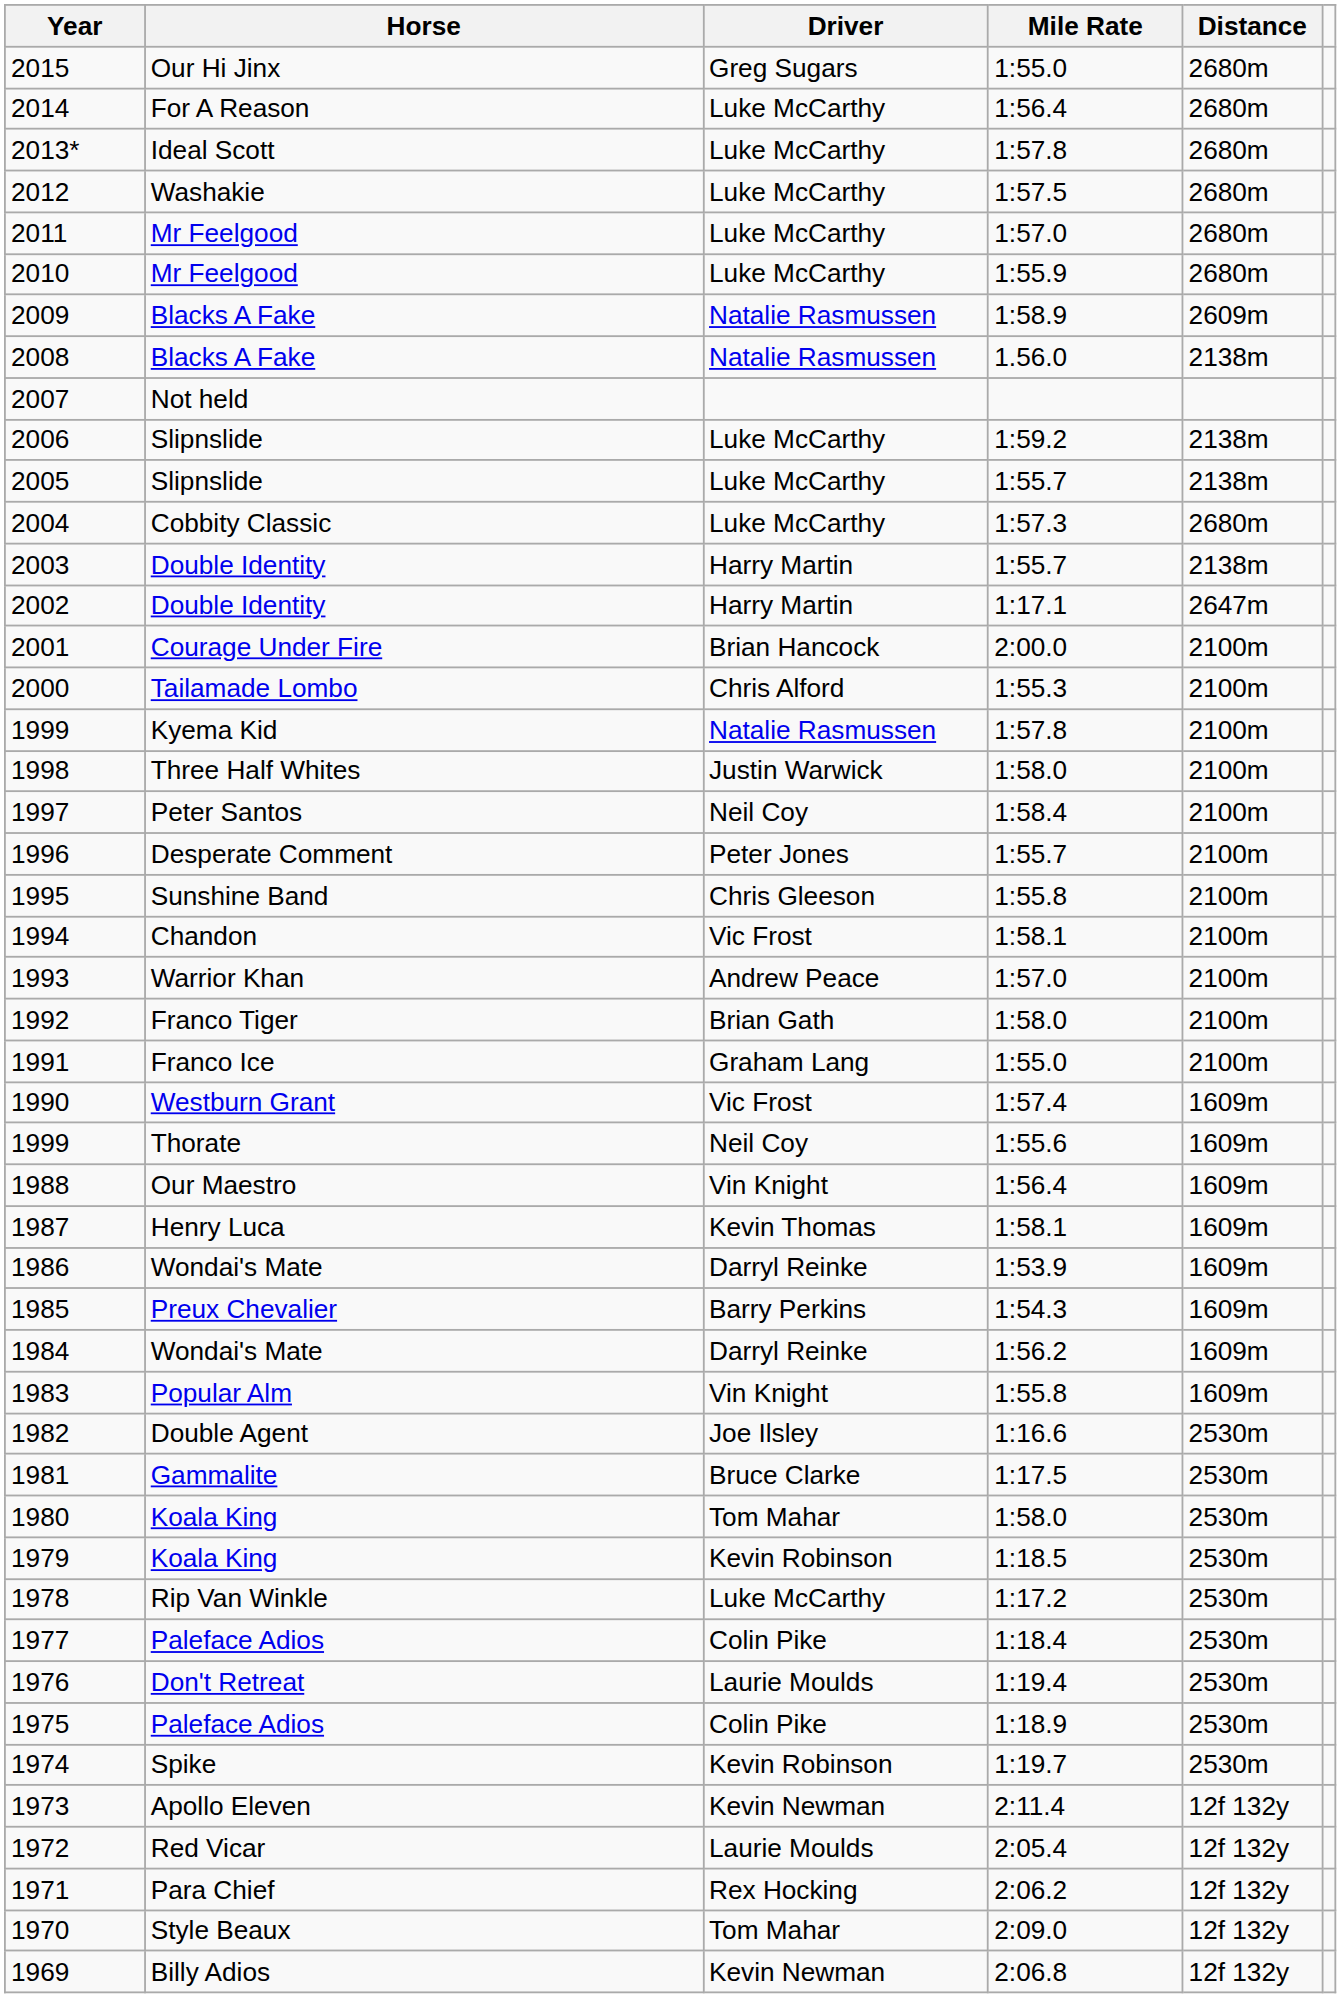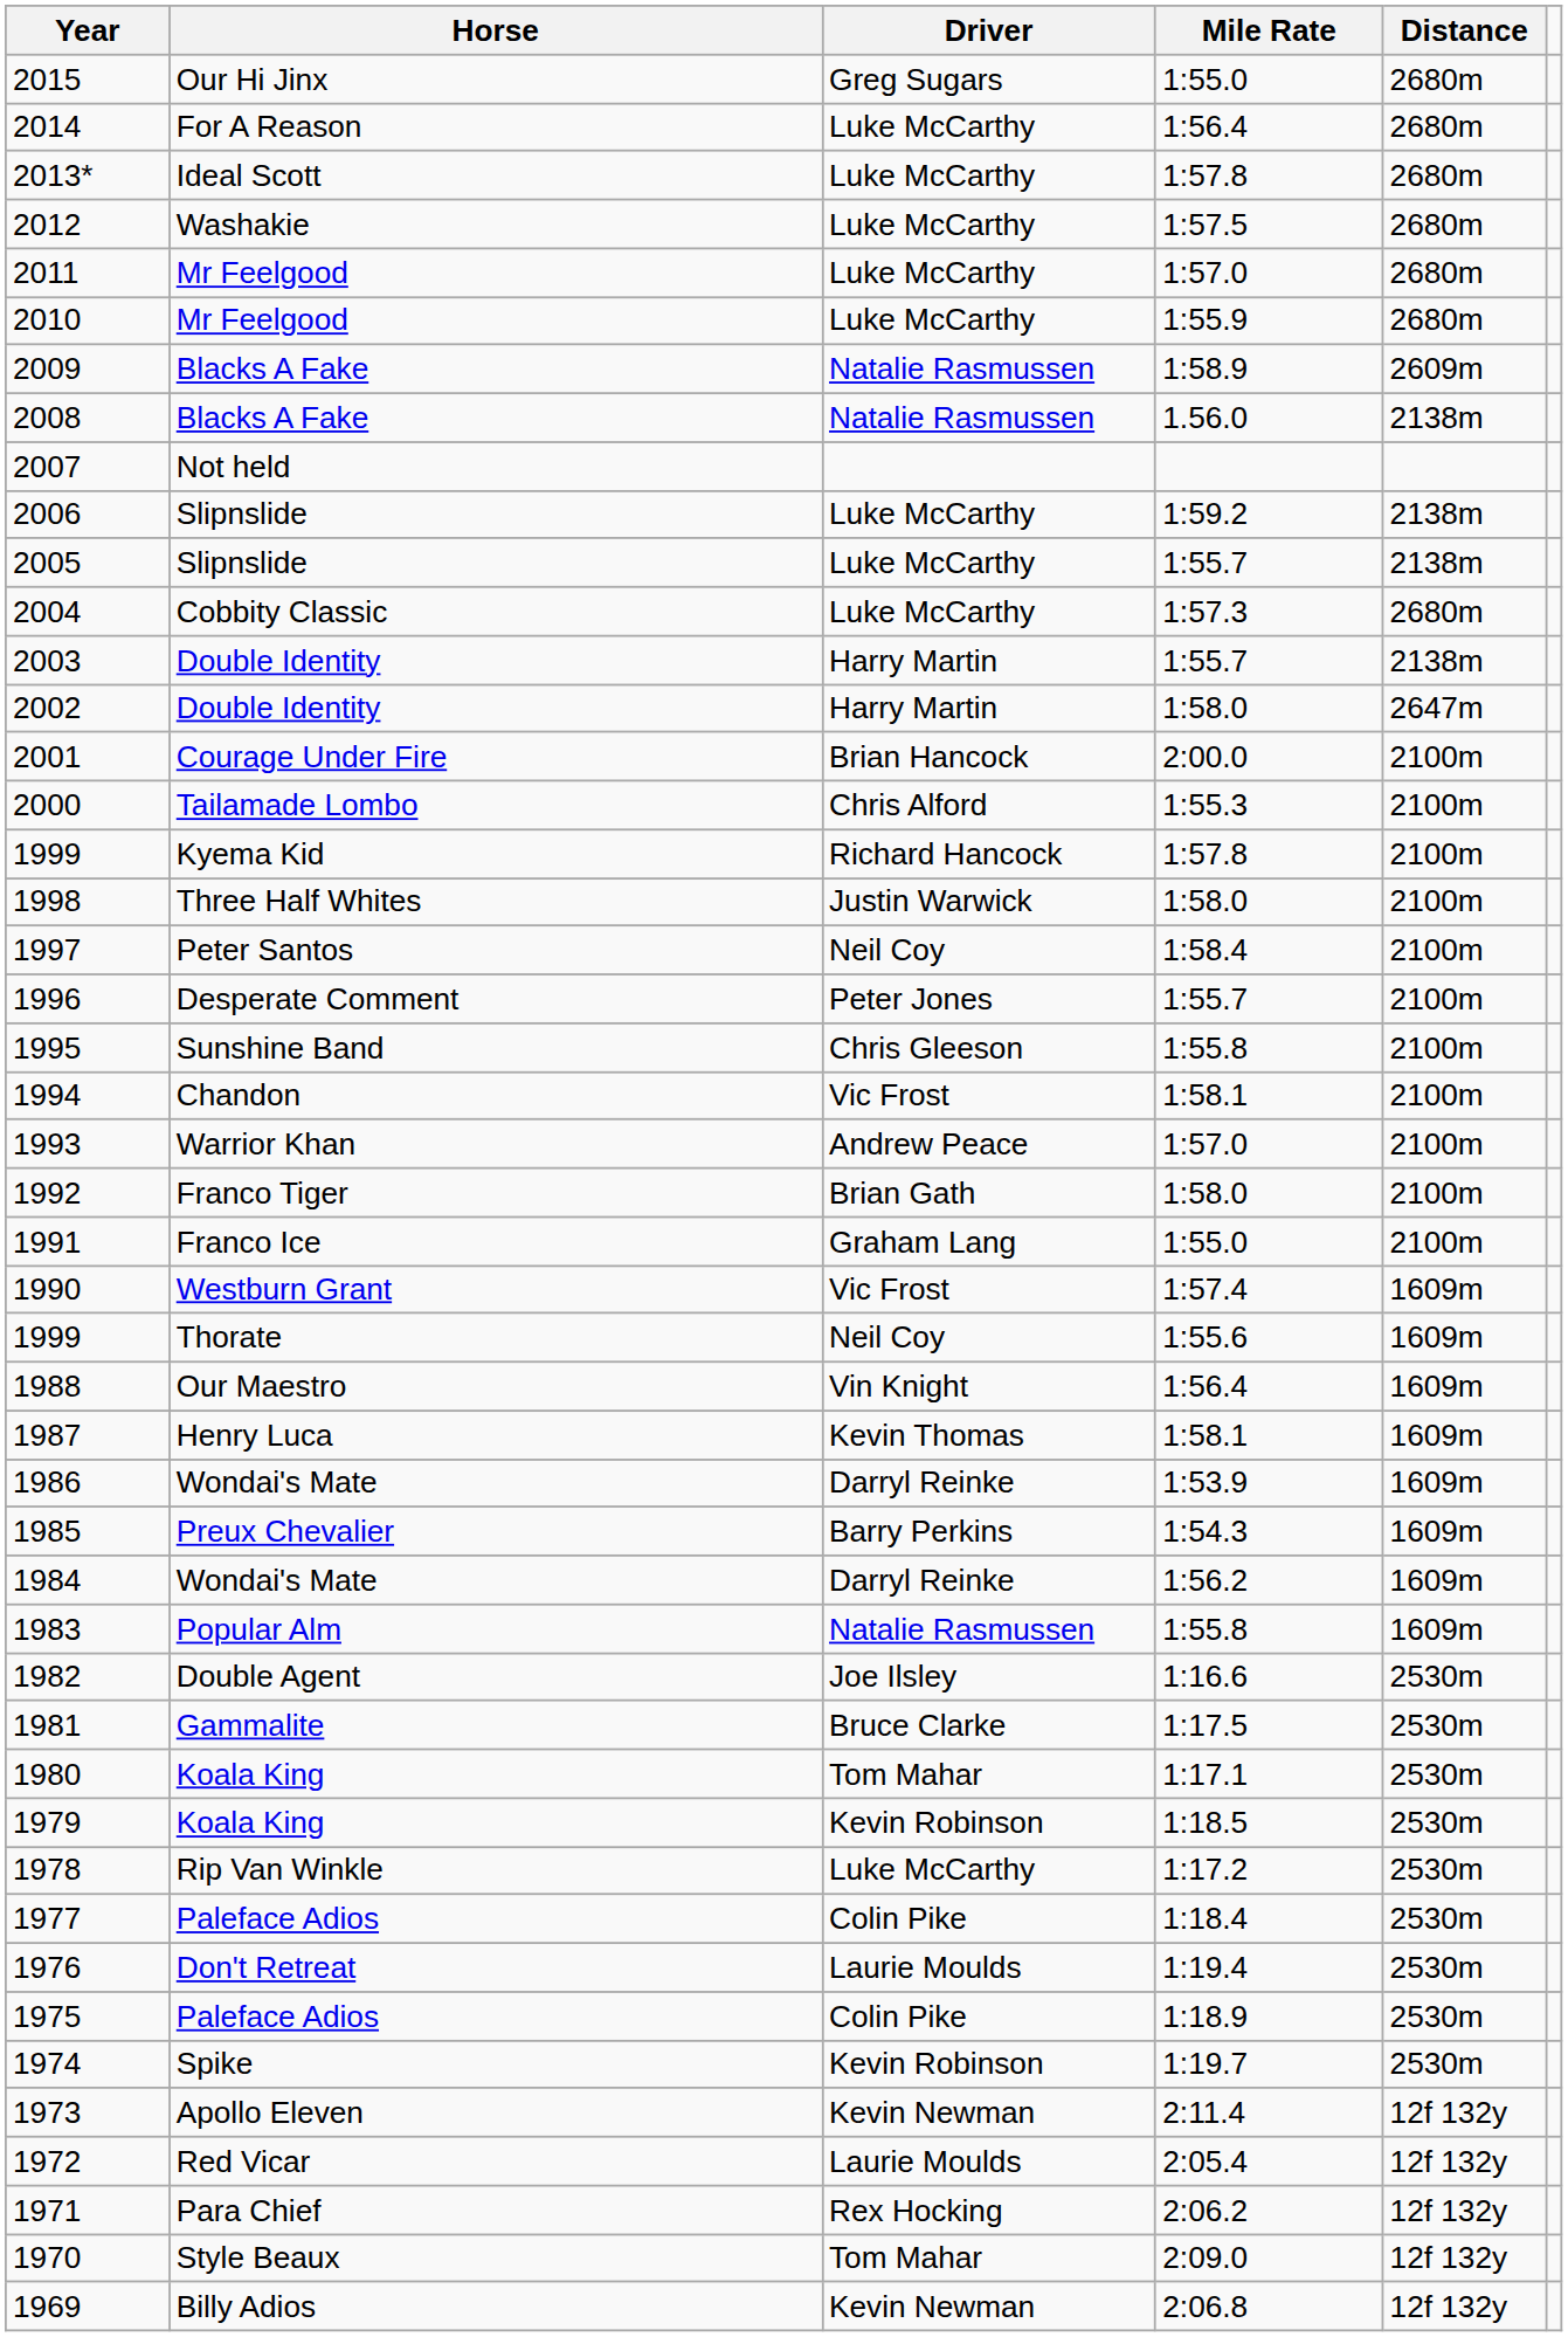2002 | Mile Rate: 1:17.1 -> 1:58.0
1999 / Kyema Kid | Driver: Natalie Rasmussen -> Richard Hancock
1983 | Driver: Vin Knight -> Natalie Rasmussen
1980 | Mile Rate: 1:58.0 -> 1:17.1
